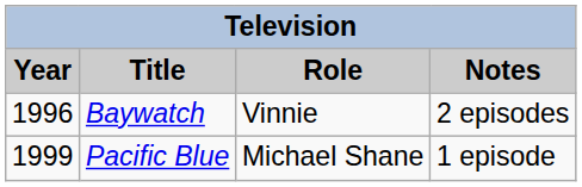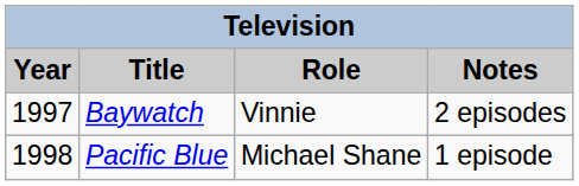Baywatch | Year: 1996 -> 1997
Pacific Blue | Year: 1999 -> 1998
